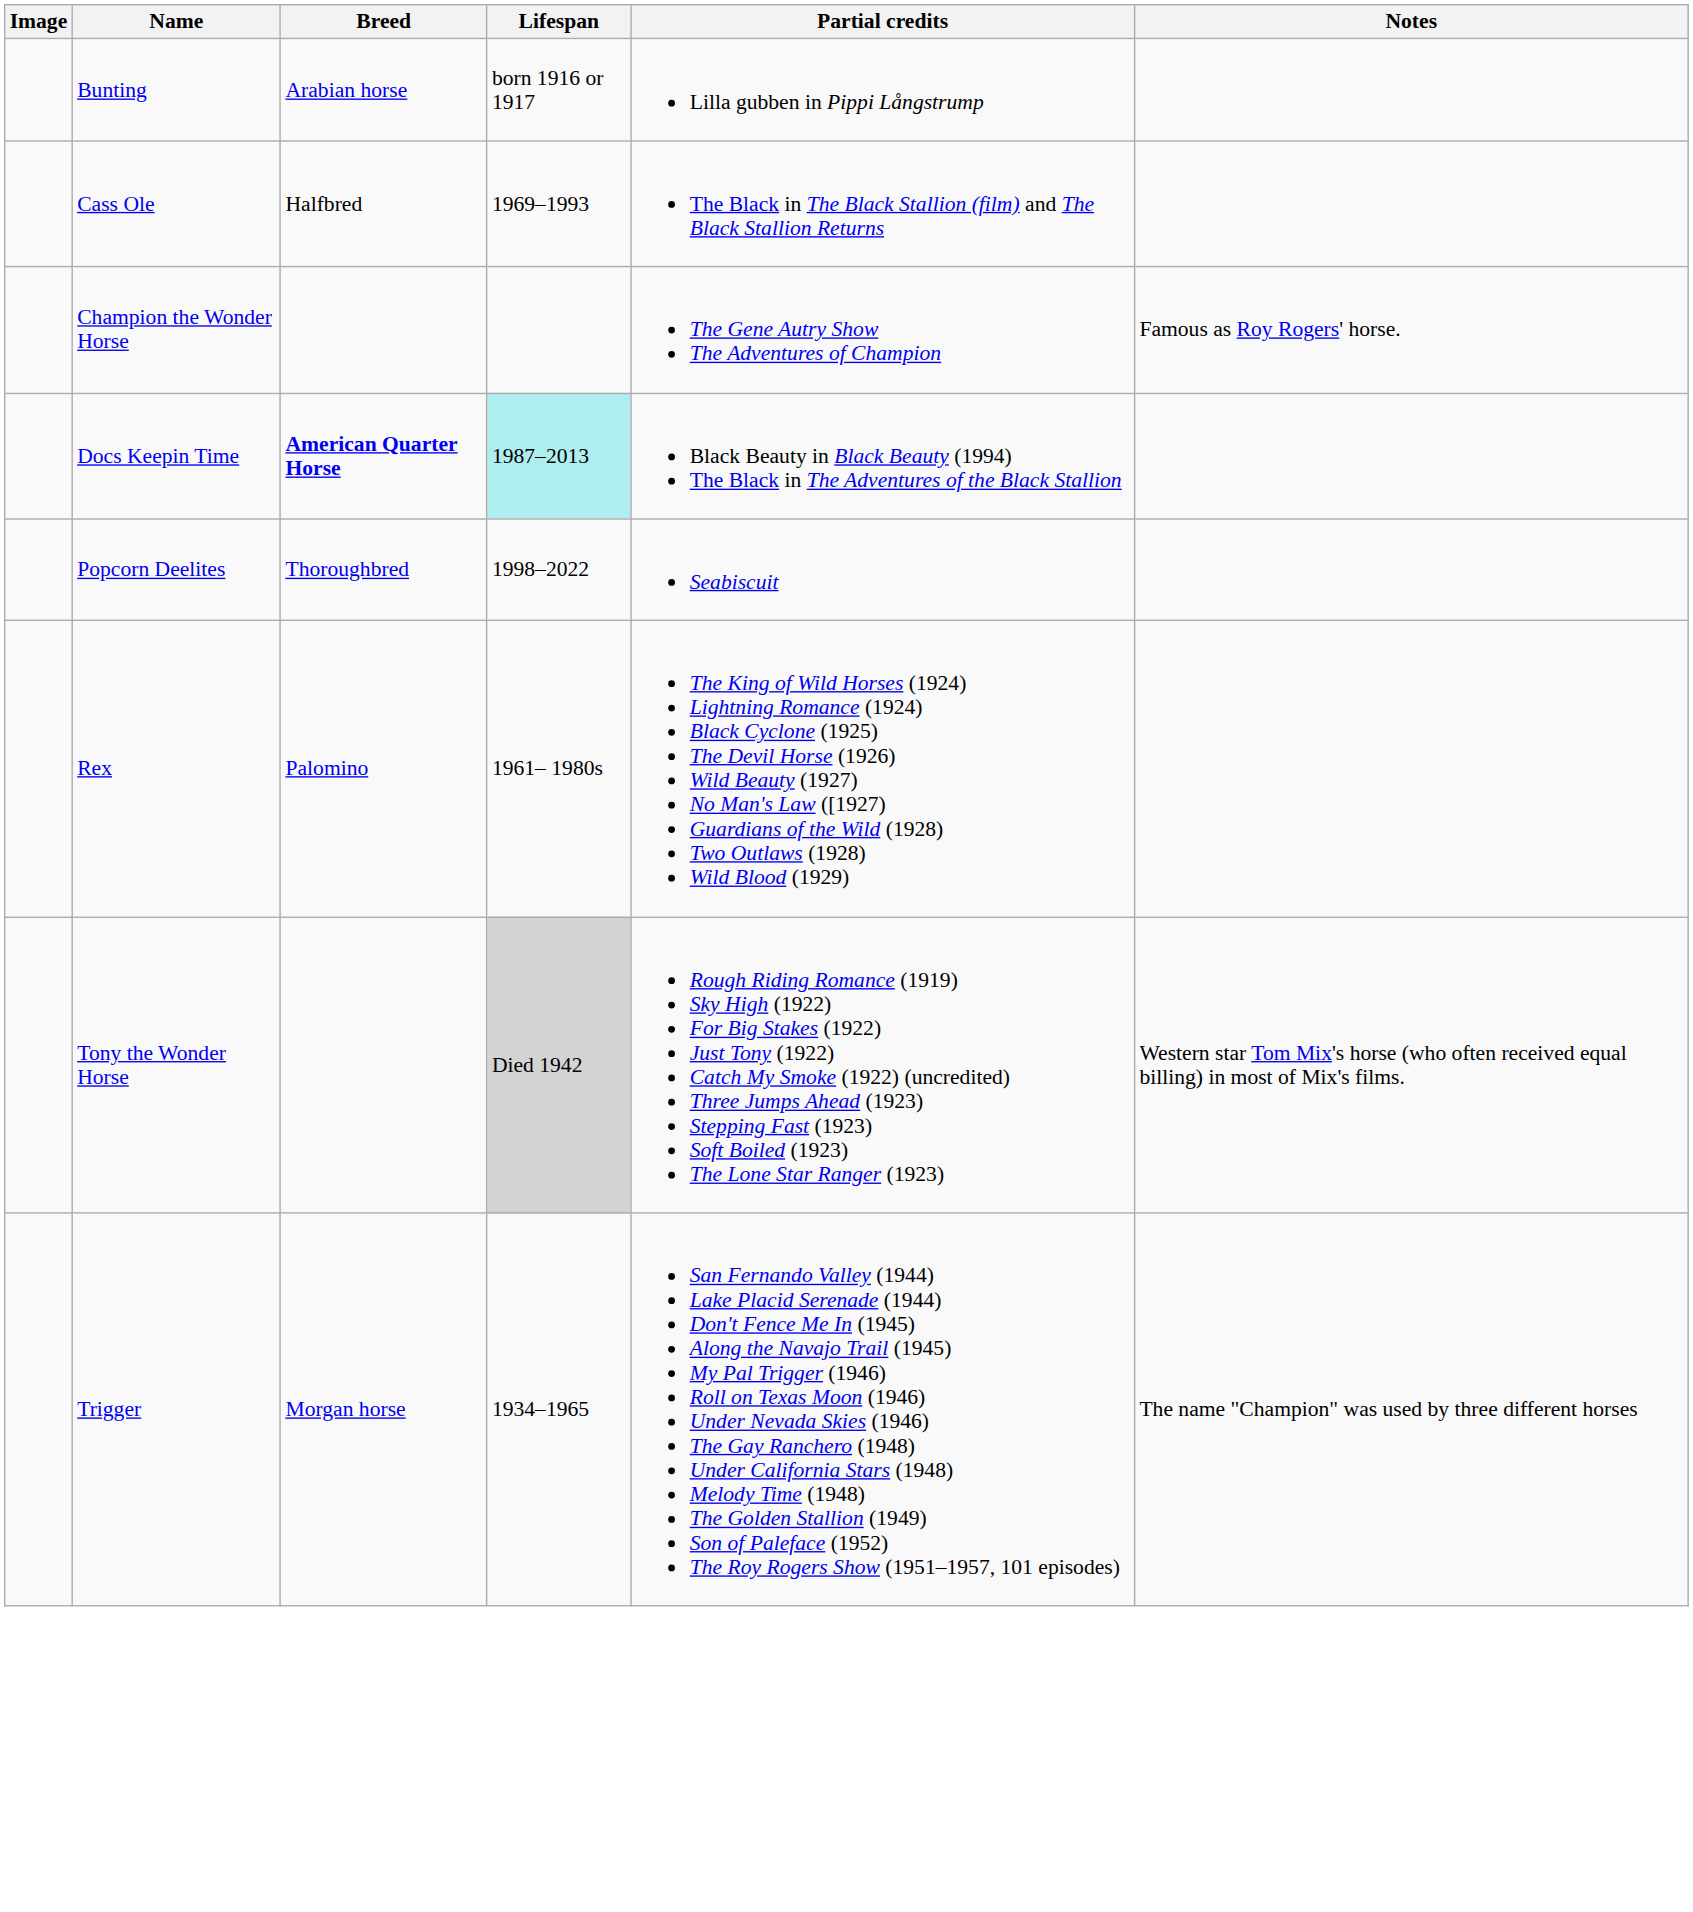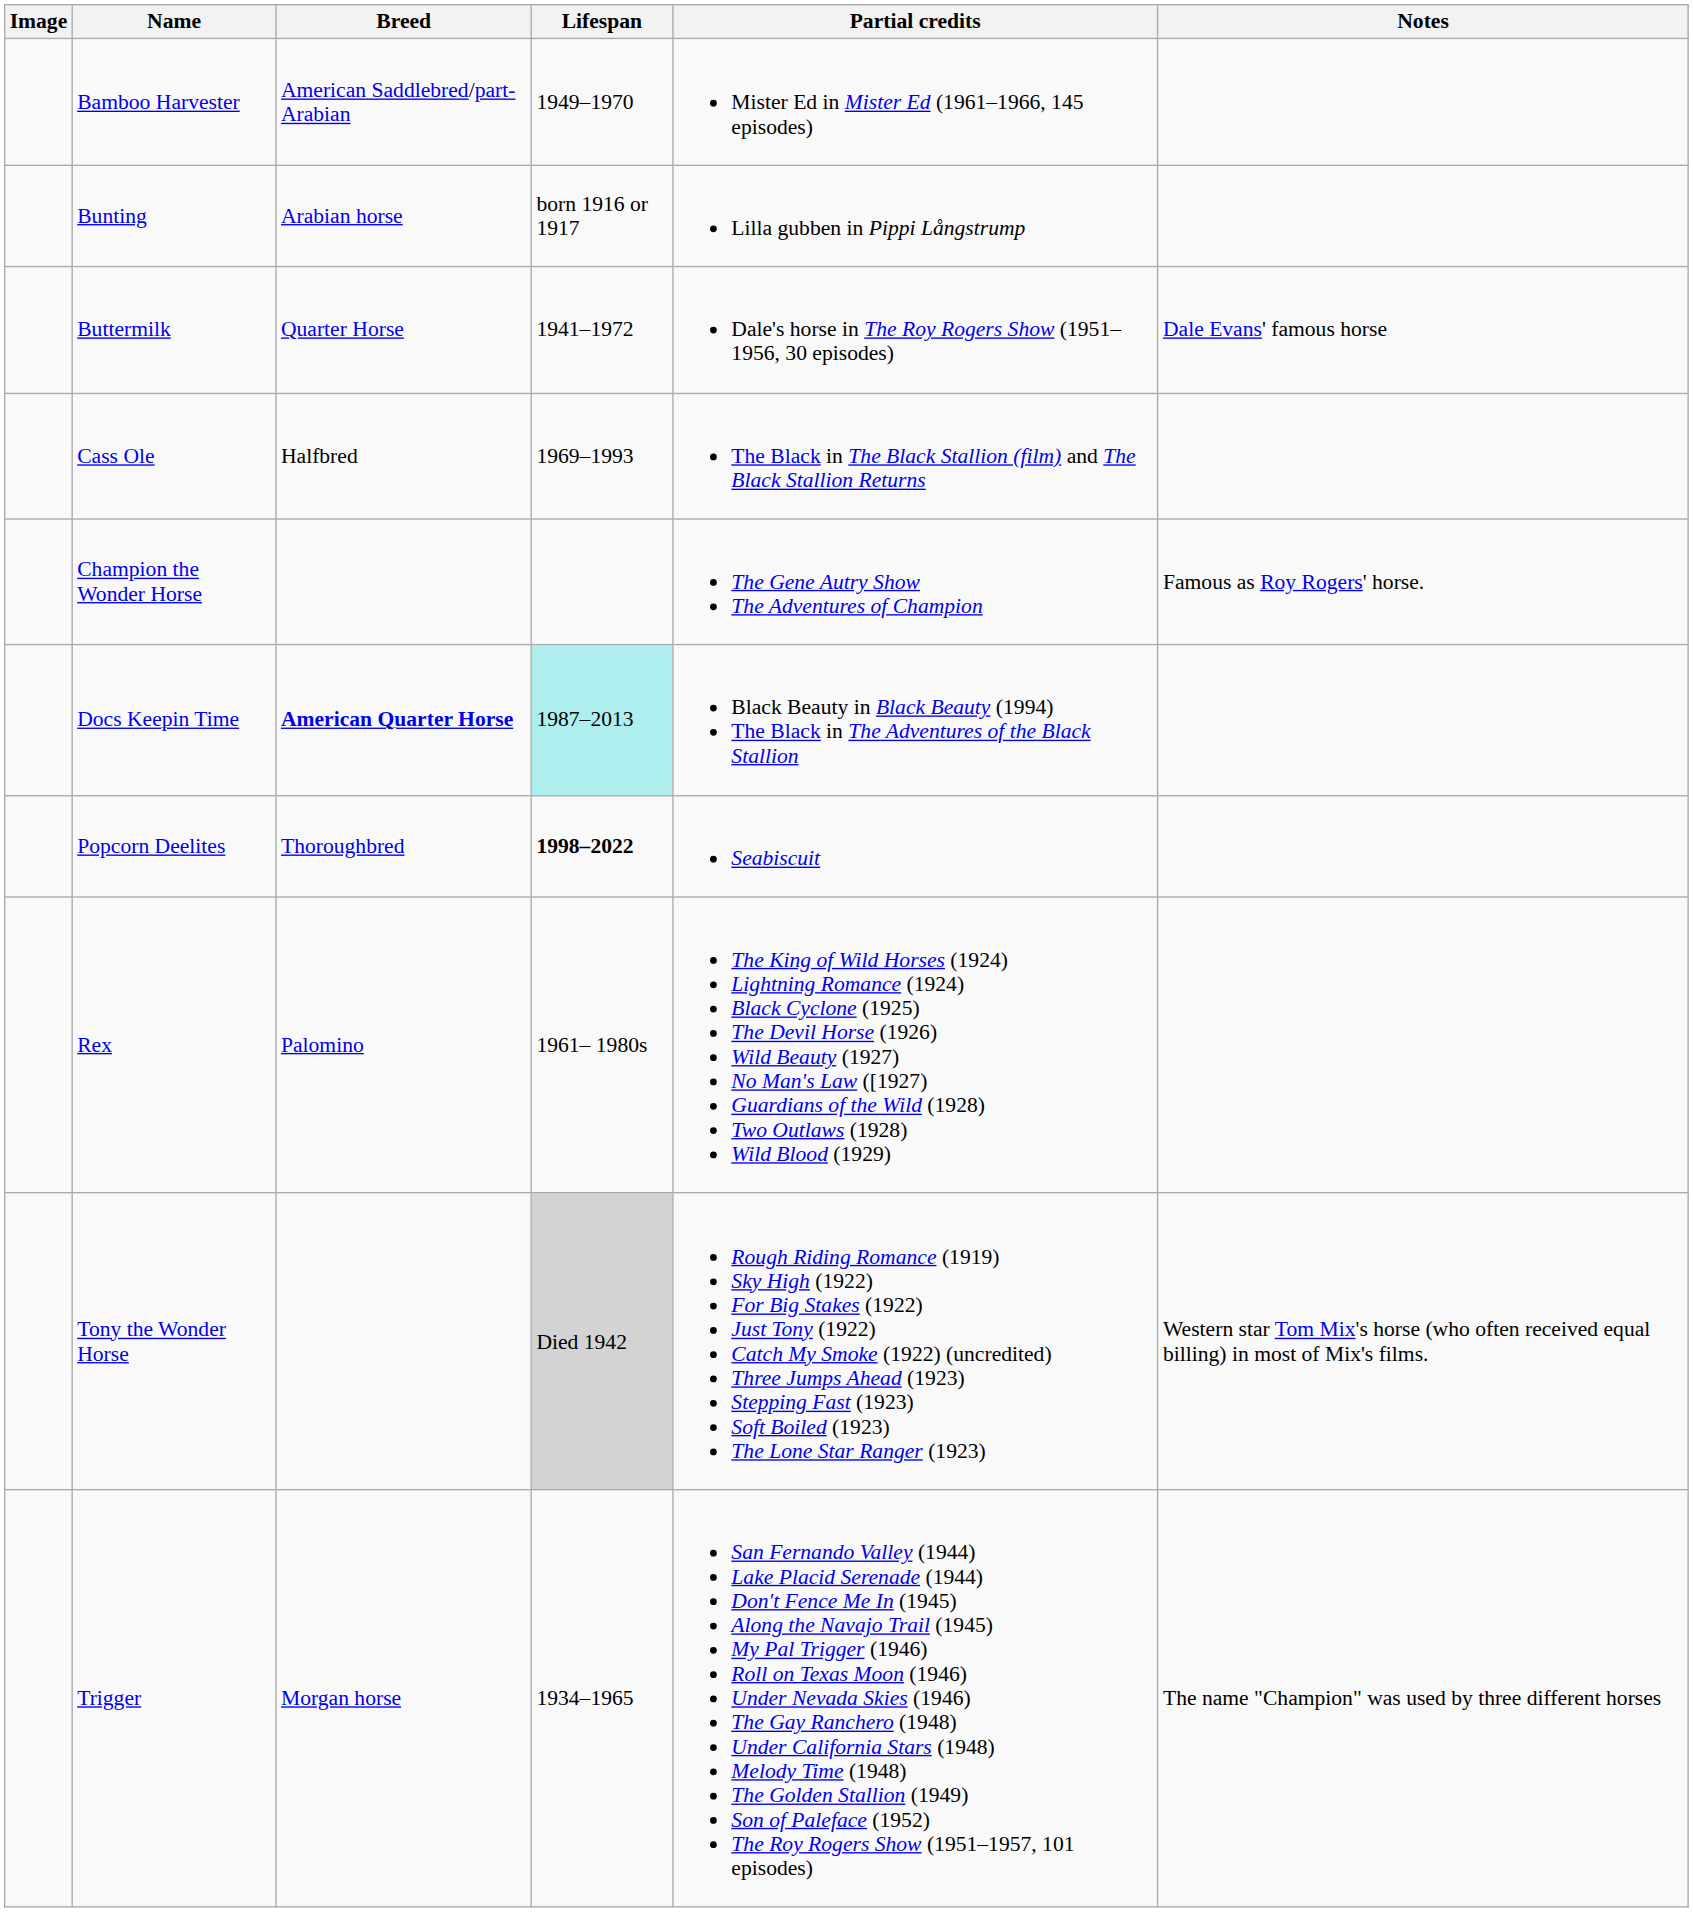+ row: Bamboo Harvester | American Saddlebred/part-Arabian | 1949–1970 | Mister Ed in Mister Ed (1961–1966, 145 episodes)
+ row: Buttermilk | Quarter Horse | 1941–1972 | Dale's horse in The Roy Rogers Show (1951–1956, 30 episodes) | Dale Evans' famous horse
Popcorn Deelites | Lifespan: normal -> bold
